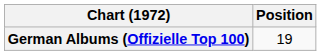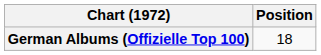German Albums (Offizielle Top 100) | Position: 19 -> 18
